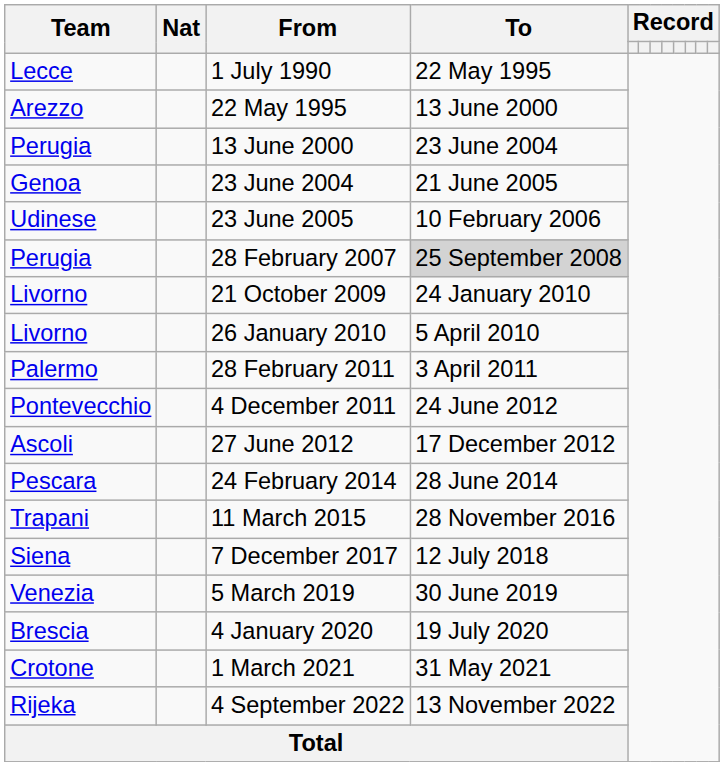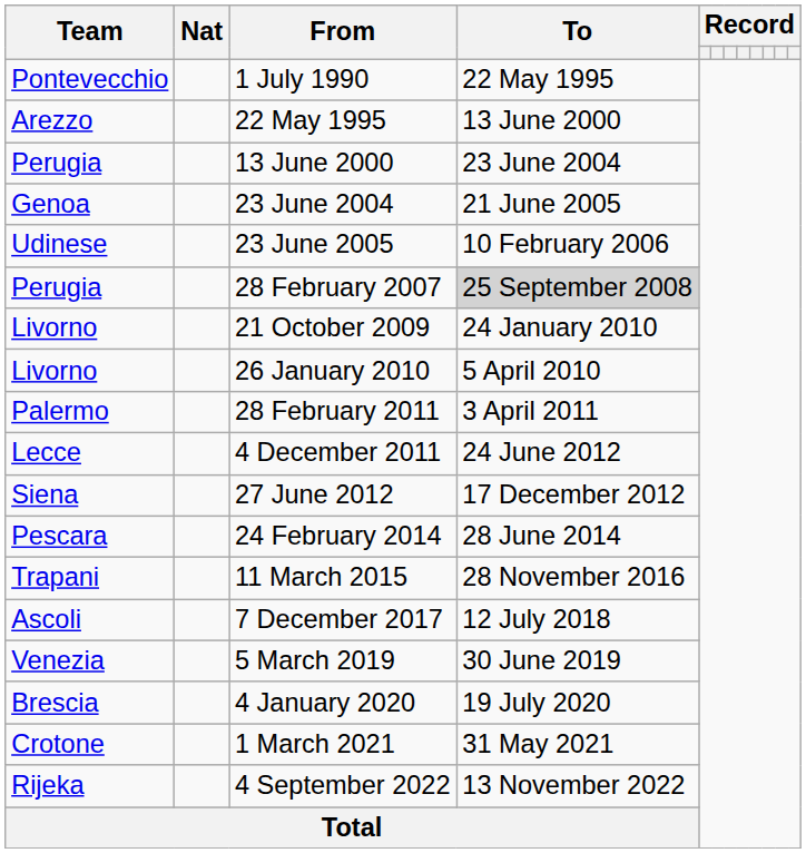1 July 1990 | Team: Lecce -> Pontevecchio
4 December 2011 | Team: Pontevecchio -> Lecce
27 June 2012 | Team: Ascoli -> Siena
7 December 2017 | Team: Siena -> Ascoli
